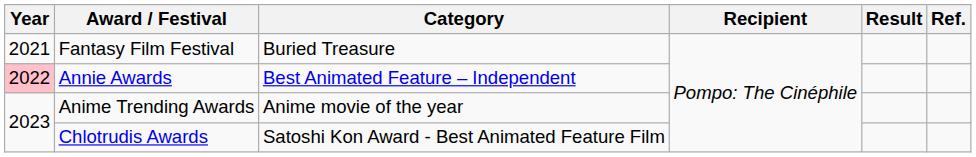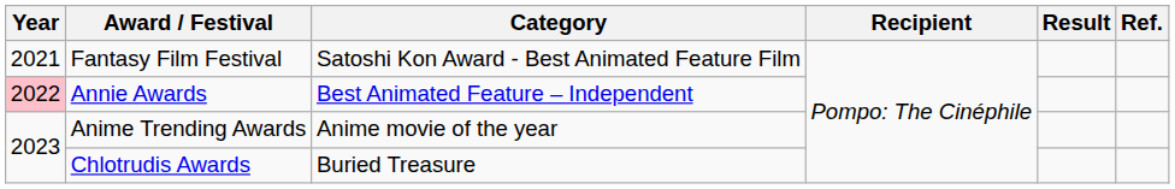Fantasy Film Festival | Category: Buried Treasure -> Satoshi Kon Award - Best Animated Feature Film
Chlotrudis Awards | Category: Satoshi Kon Award - Best Animated Feature Film -> Buried Treasure
